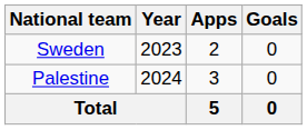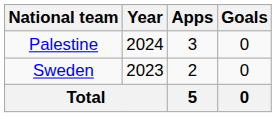rows swapped: Sweden <-> Palestine
